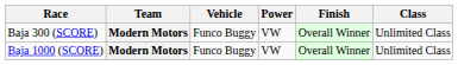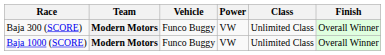columns swapped: Class <-> Finish
